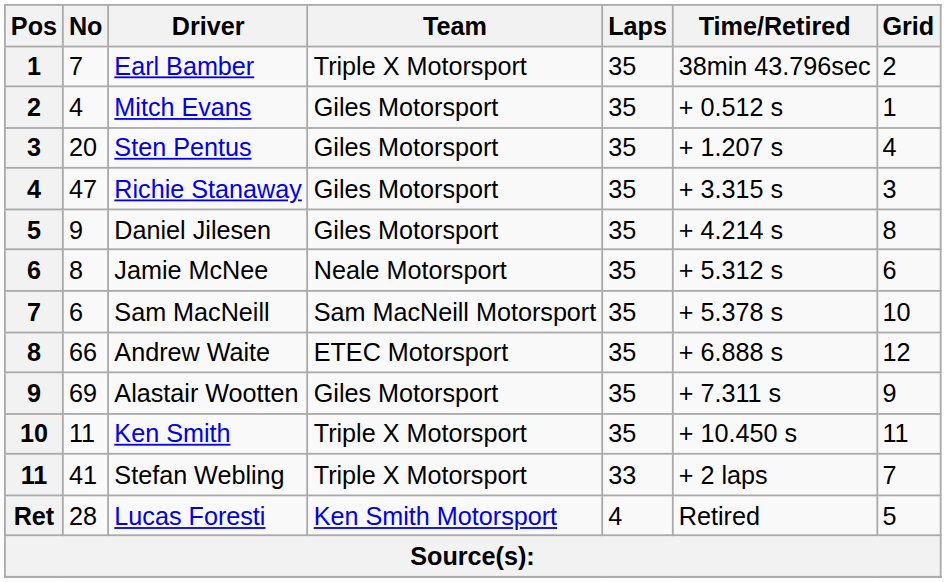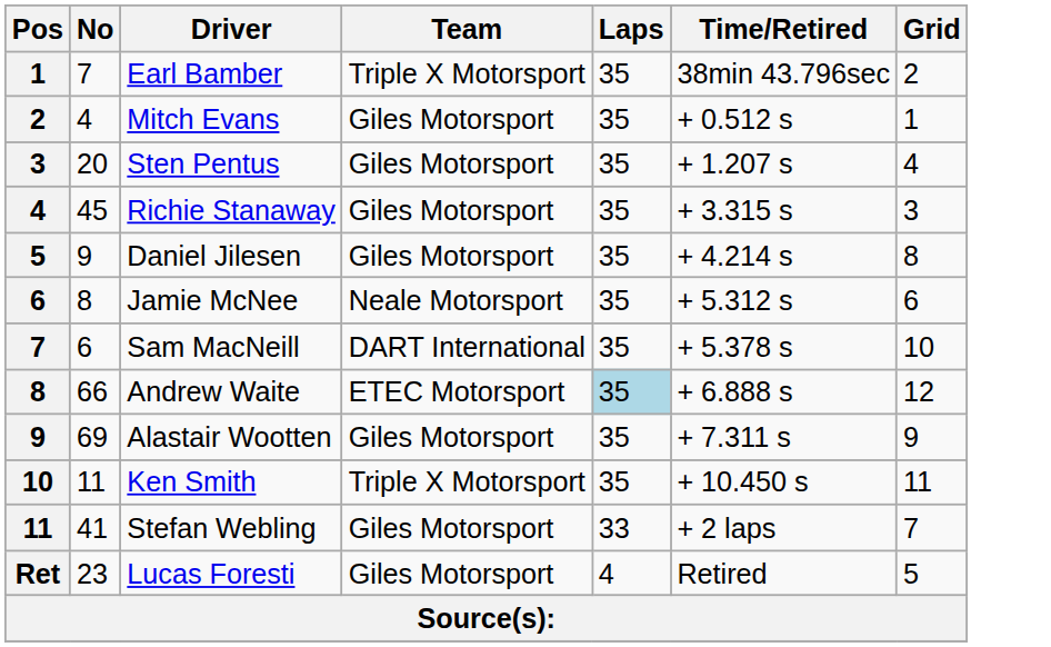Richie Stanaway | No: 47 -> 45
Sam MacNeill | Team: Sam MacNeill Motorsport -> DART International
Andrew Waite | Laps: no background -> lightblue background
Stefan Webling | Team: Triple X Motorsport -> Giles Motorsport
Lucas Foresti | No: 28 -> 23
Lucas Foresti | Team: Ken Smith Motorsport -> Giles Motorsport
